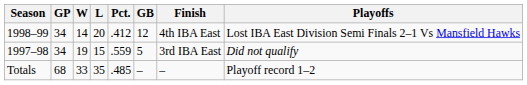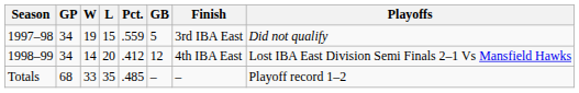rows swapped: 1997–98 <-> 1998–99
